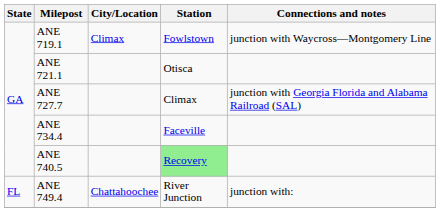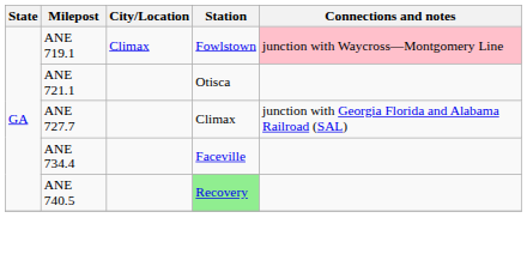ANE 719.1 | Connections and notes: no background -> pink background
- row: FL | ANE 749.4 | Chattahoochee | River Junction | junction with:
